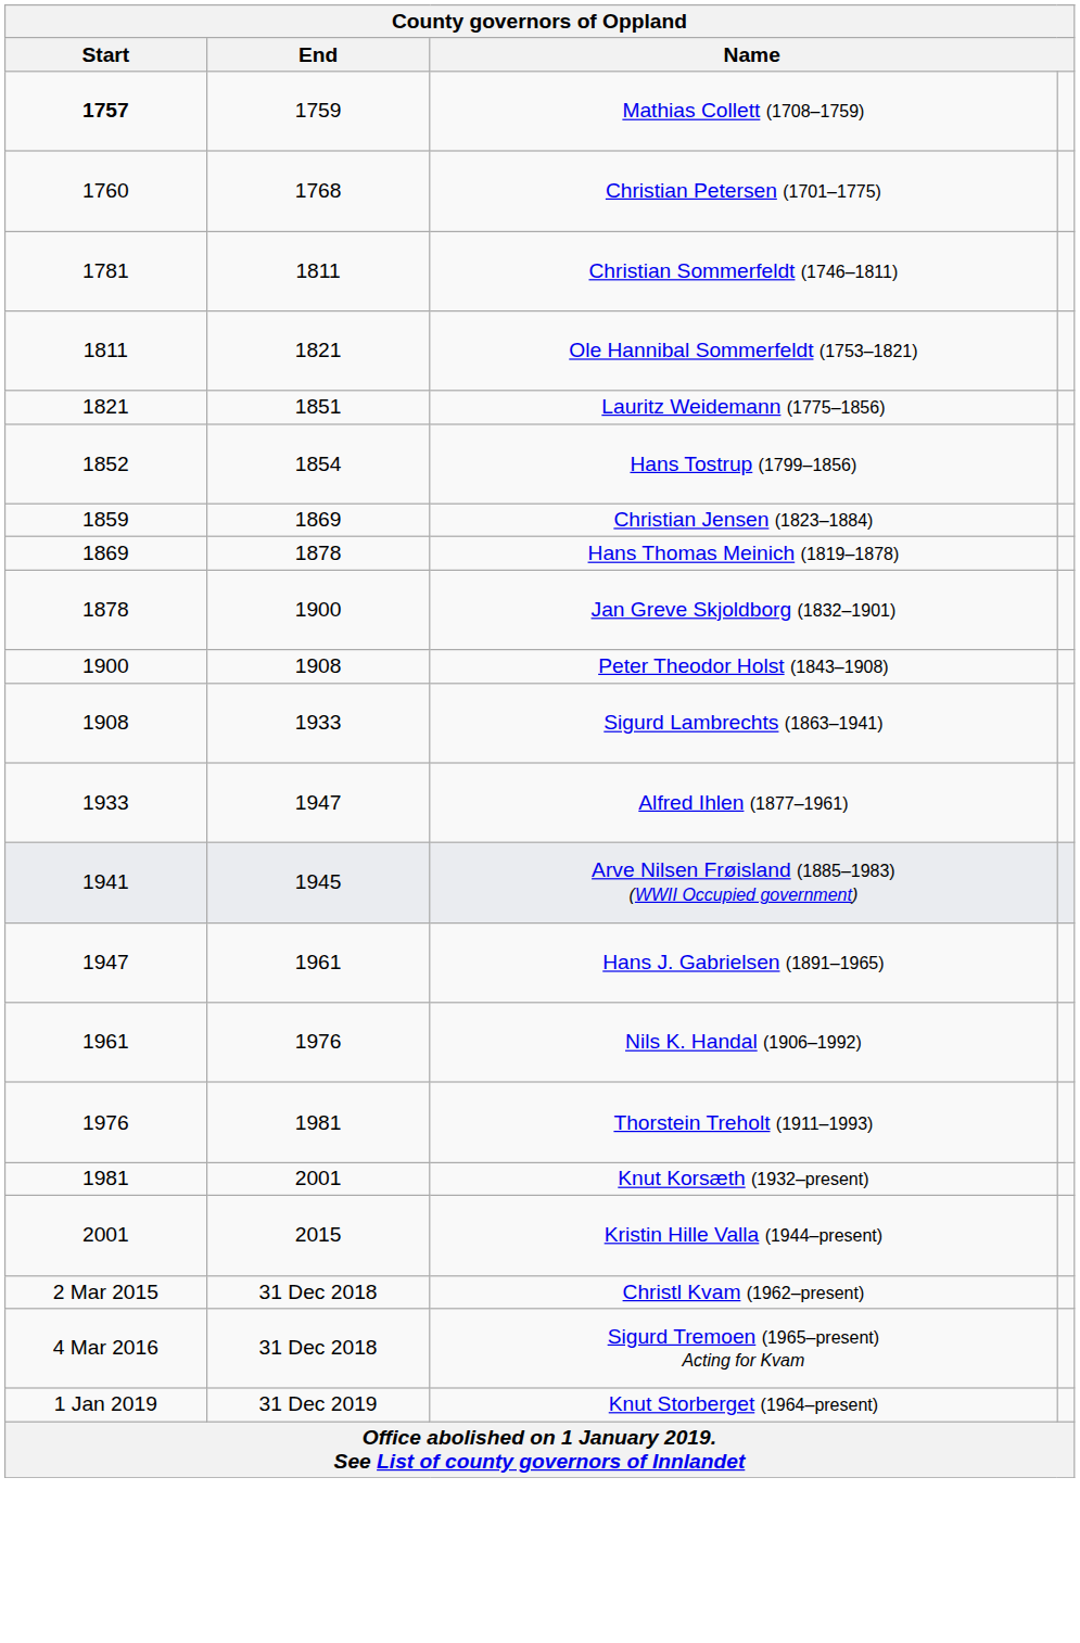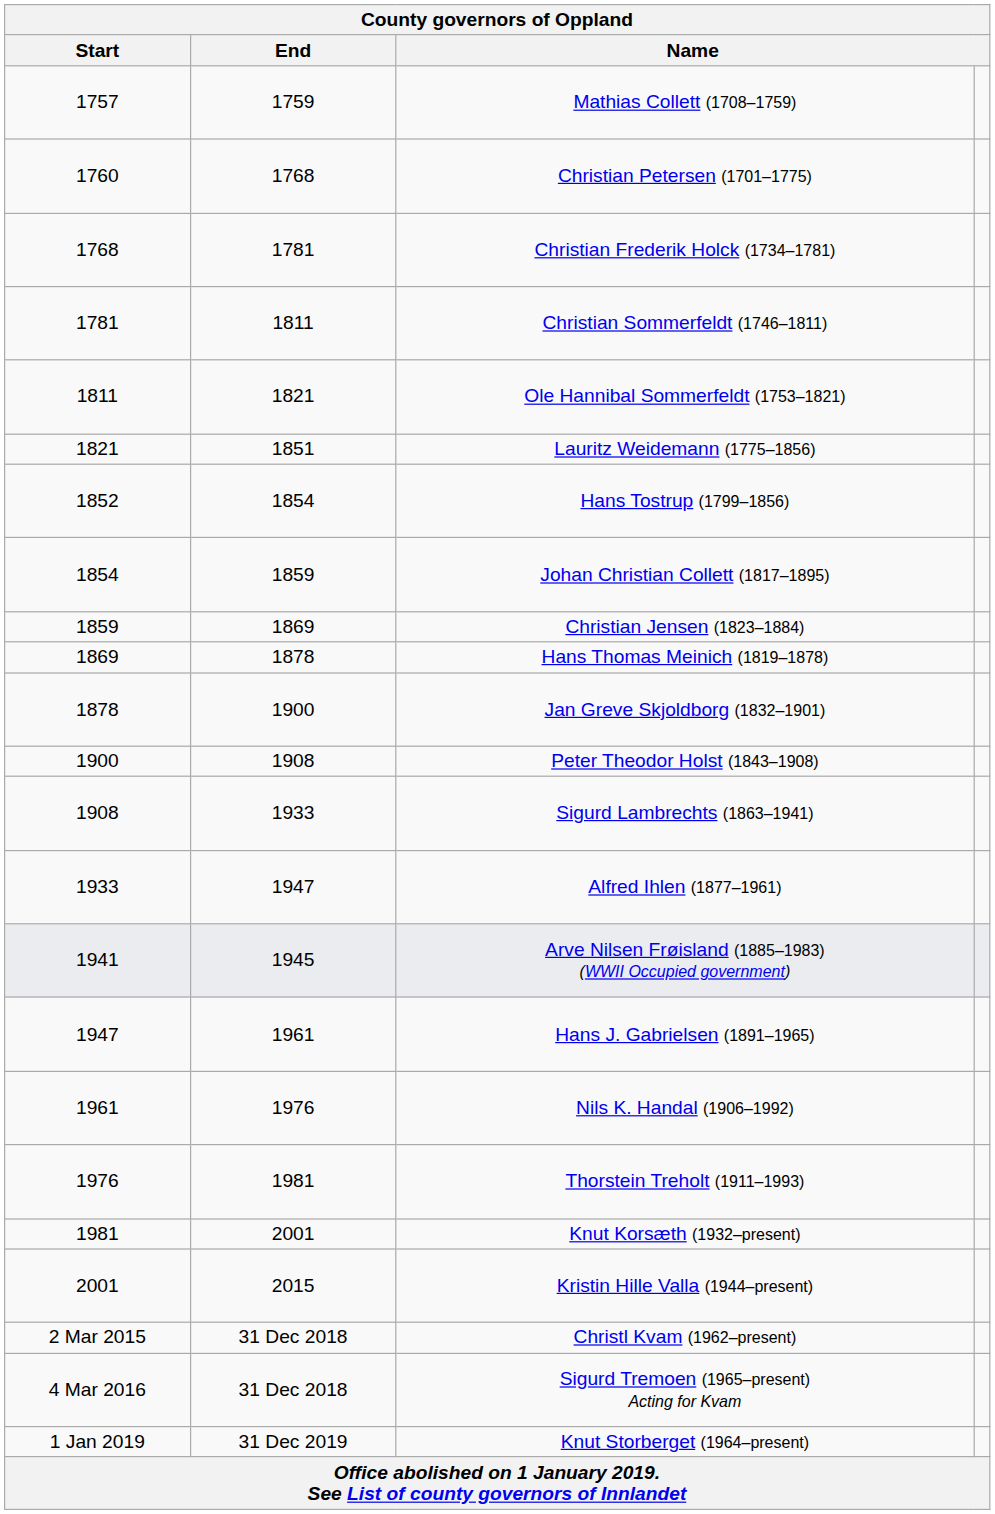Mathias Collett (1708–1759) | Start: bold -> normal
+ row: 1768 | 1781 | Christian Frederik Holck (1734–1781)
+ row: 1854 | 1859 | Johan Christian Collett (1817–1895)
